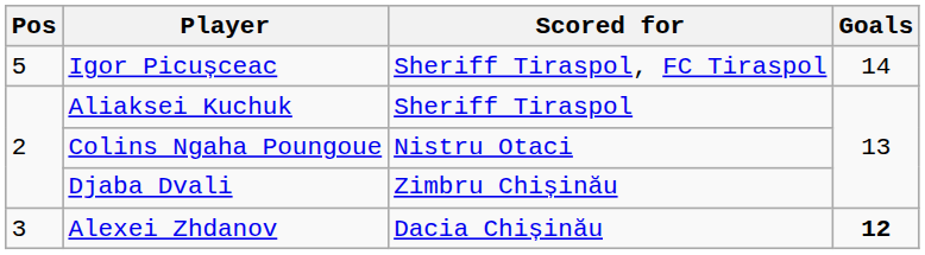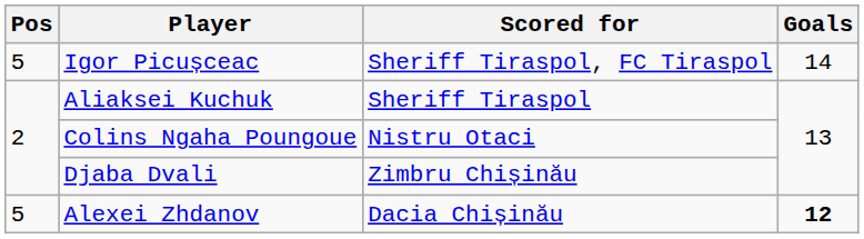Alexei Zhdanov | Pos: 3 -> 5
